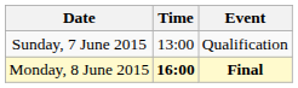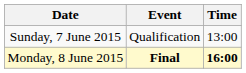columns swapped: Time <-> Event
